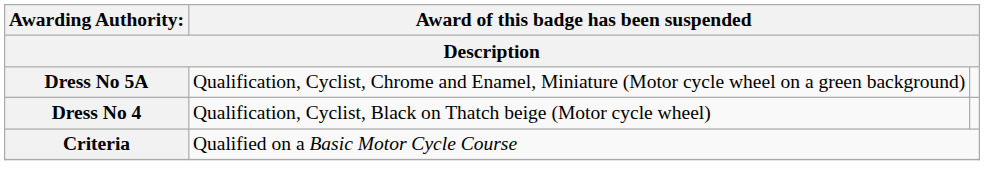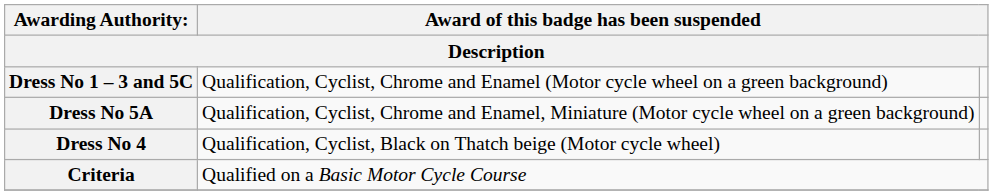+ row: Dress No 1 – 3 and 5C | Qualification, Cyclist, Chrome and Enamel (Motor cycle wheel on a green background)
